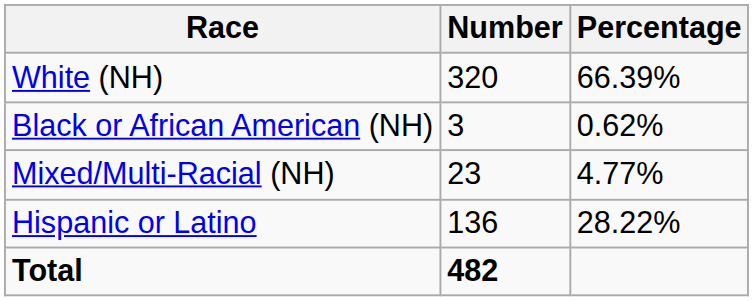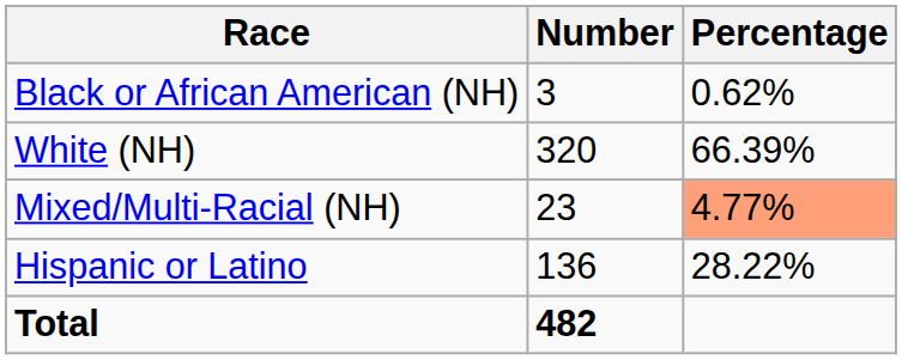rows swapped: White (NH) <-> Black or African American (NH)
Mixed/Multi-Racial (NH) | Percentage: no background -> lightsalmon background
